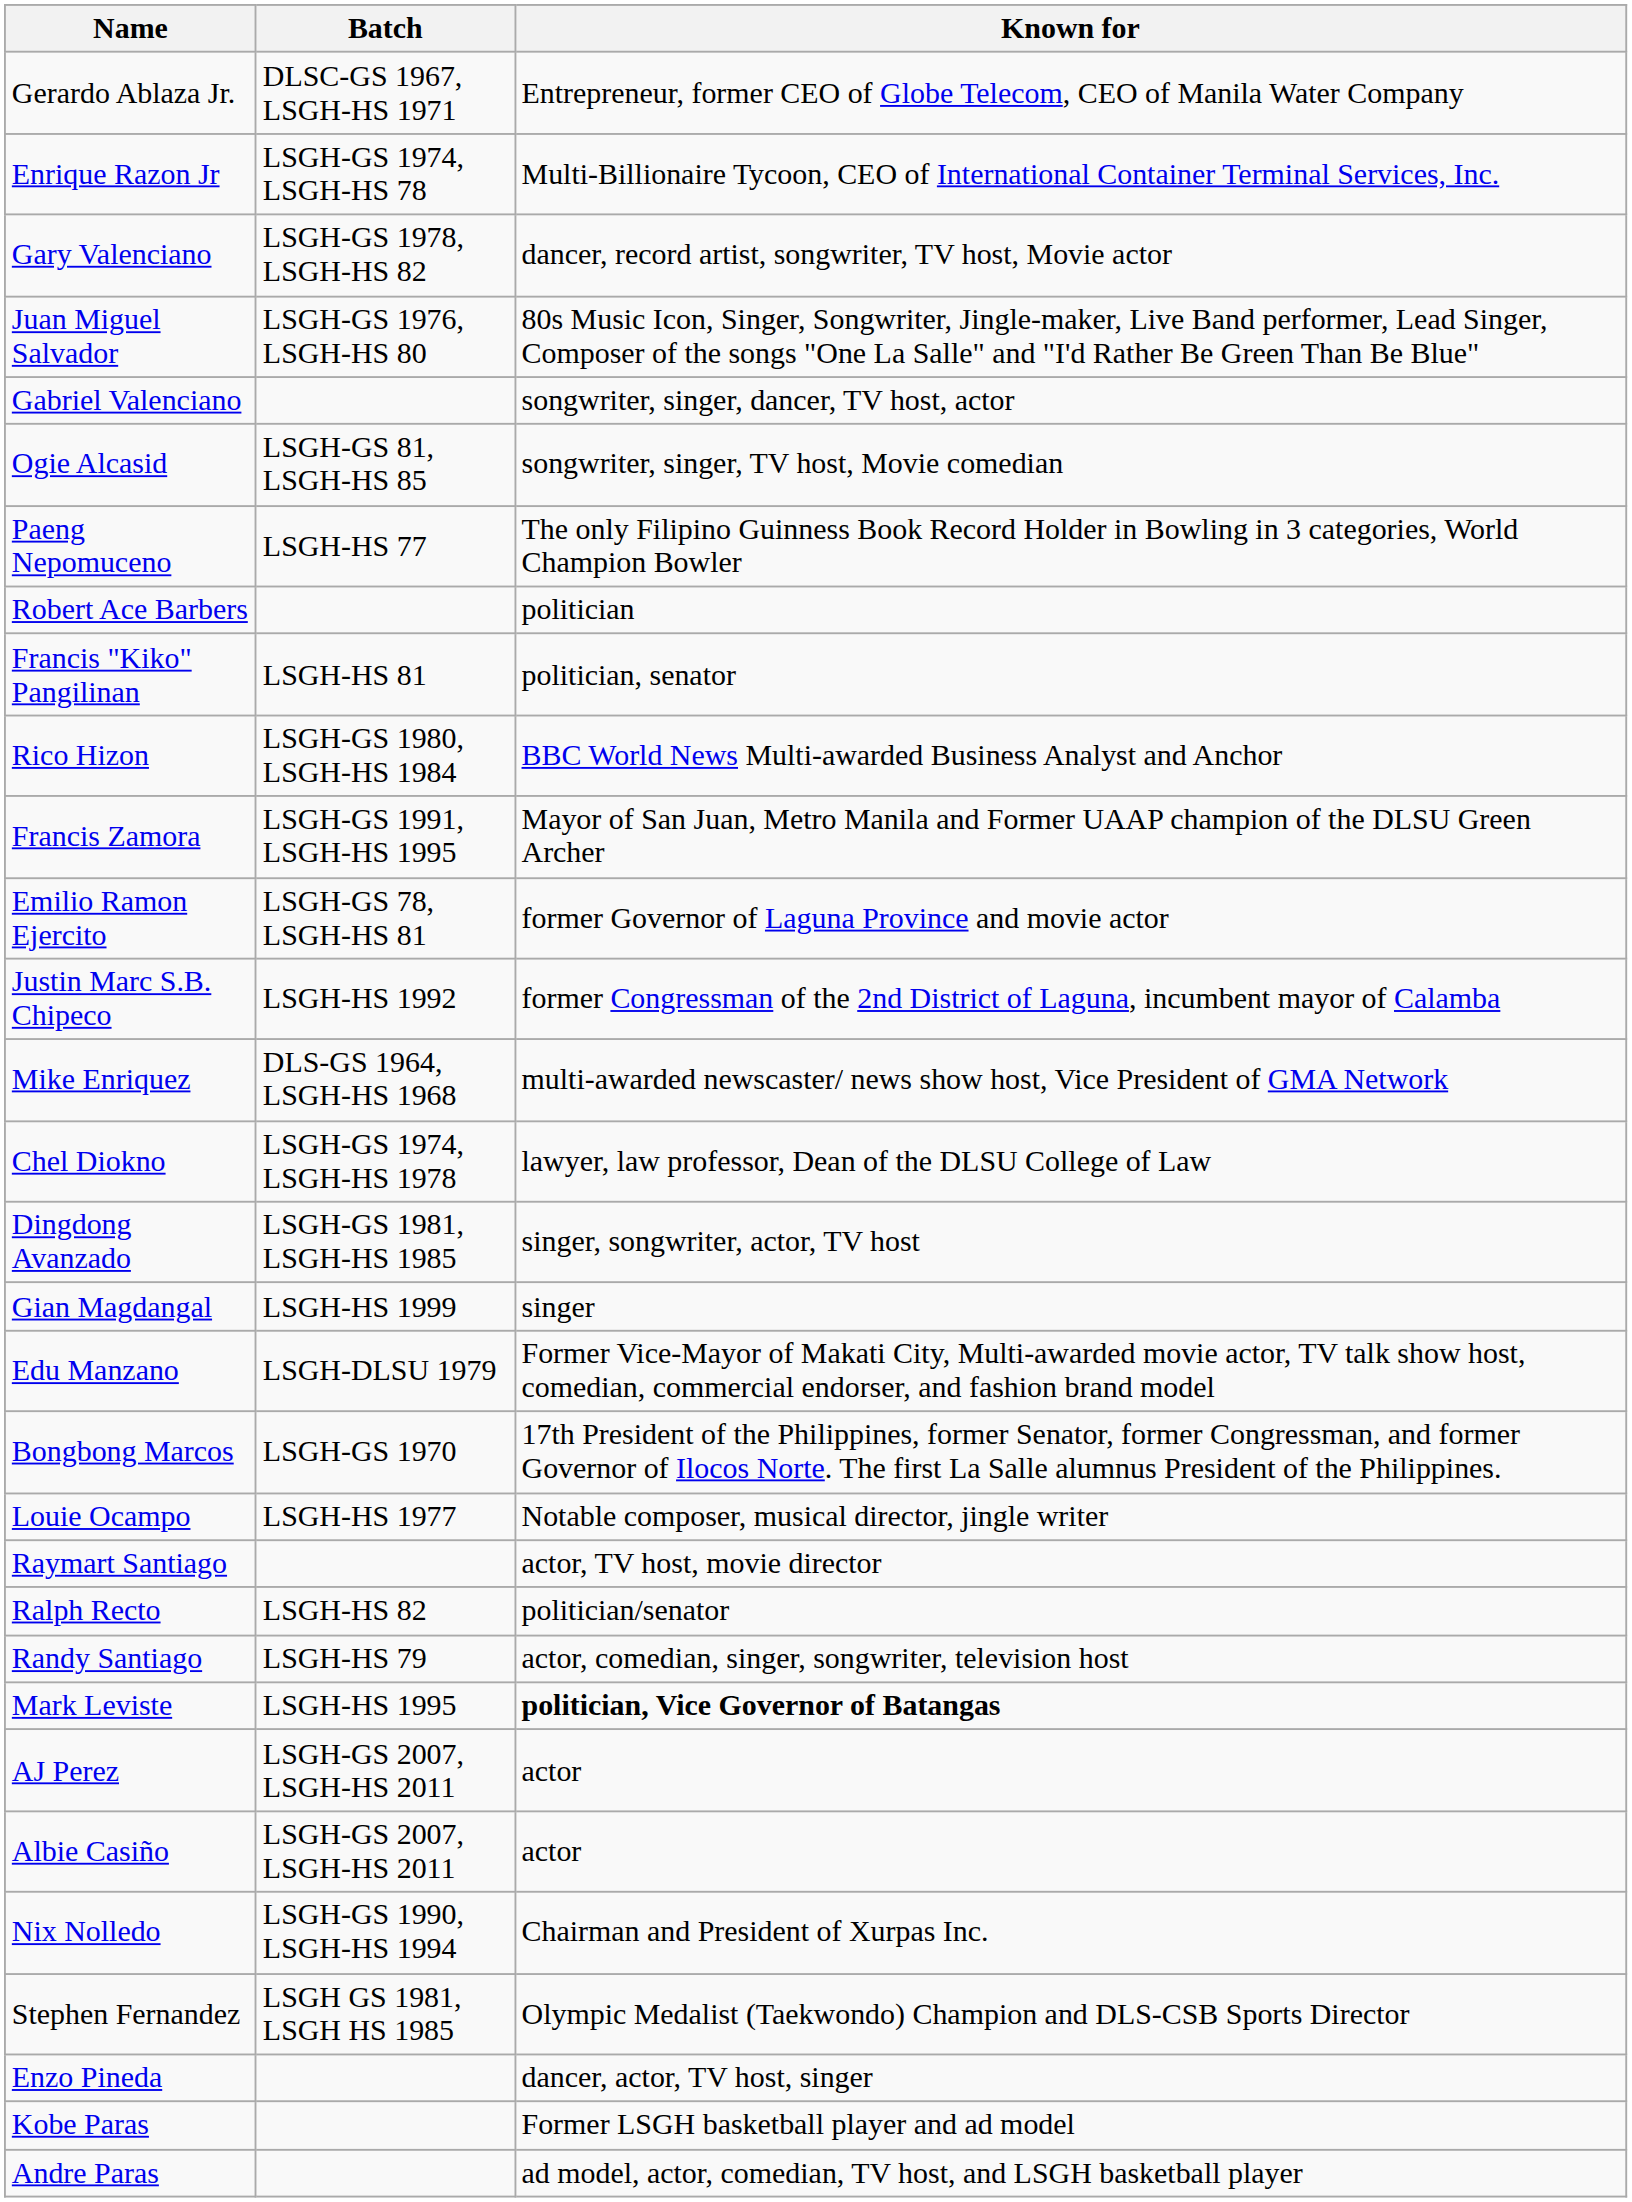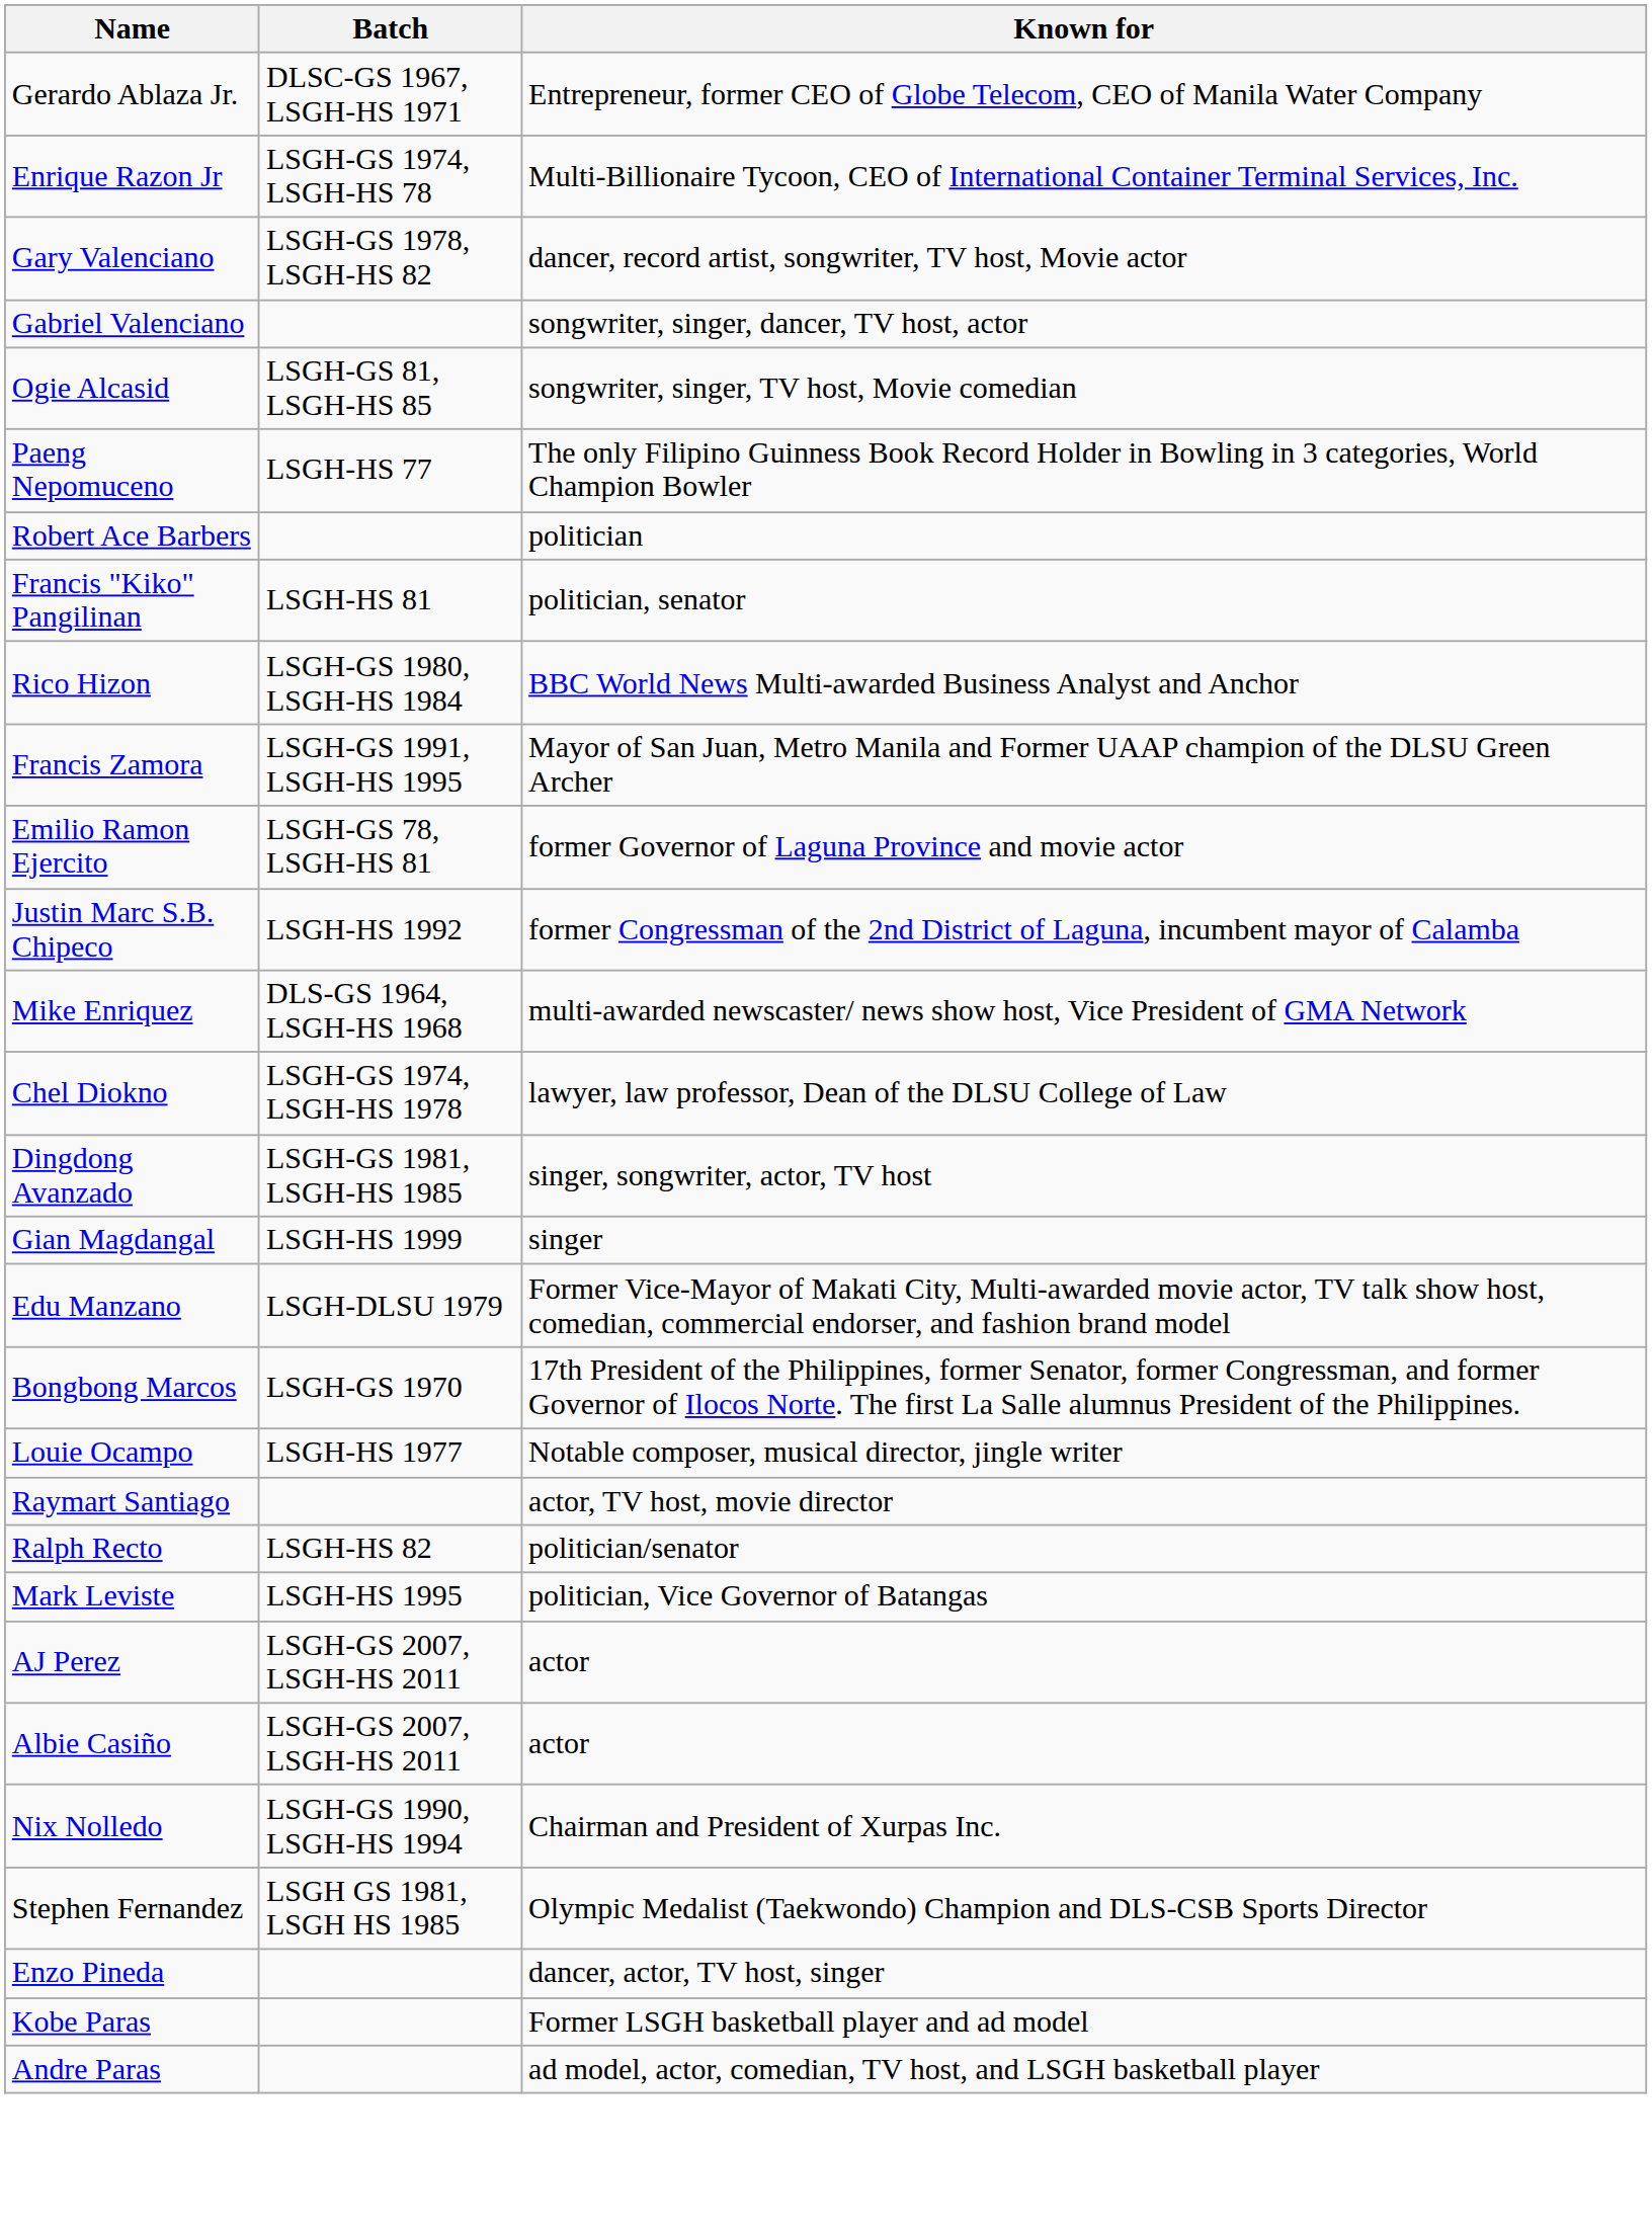- row: Juan Miguel Salvador | LSGH-GS 1976, LSGH-HS 80 | 80s Music Icon, Singer, Songwriter, Jingle-maker, Live Band performer, Lead Singer, Composer of the songs "One La Salle" and "I'd Rather Be Green Than Be Blue"
- row: Randy Santiago | LSGH-HS 79 | actor, comedian, singer, songwriter, television host
Mark Leviste | Known for: bold -> normal
